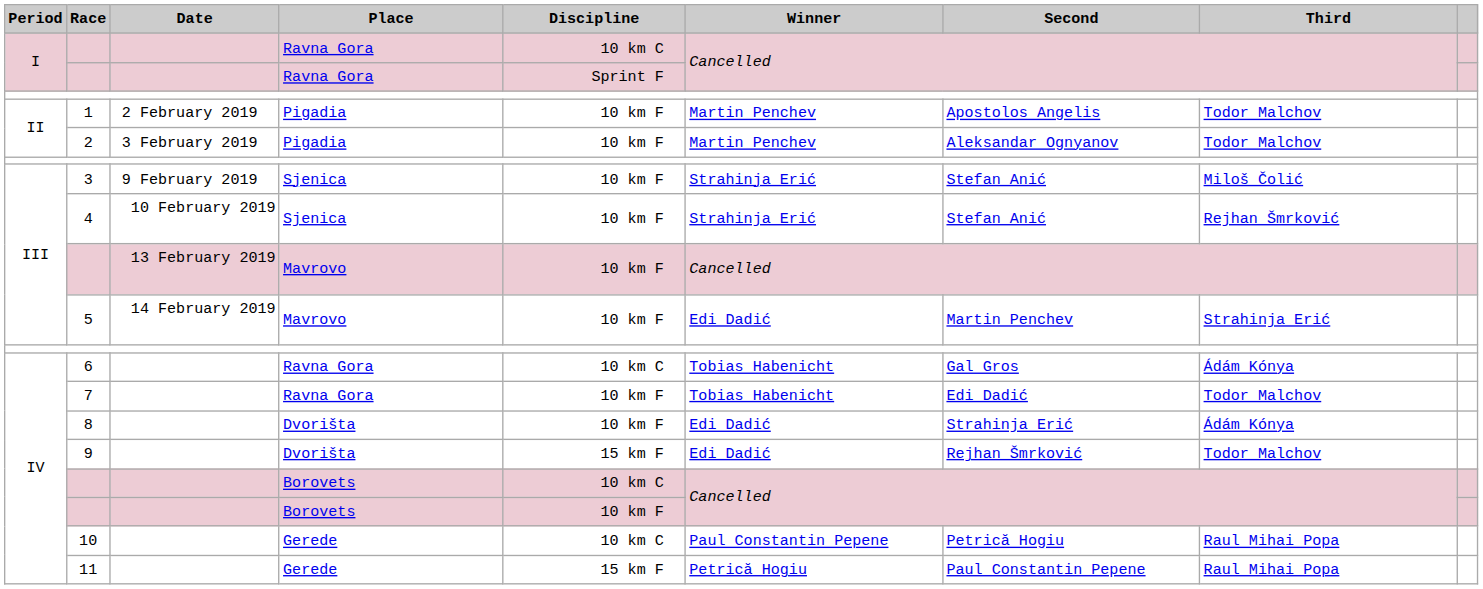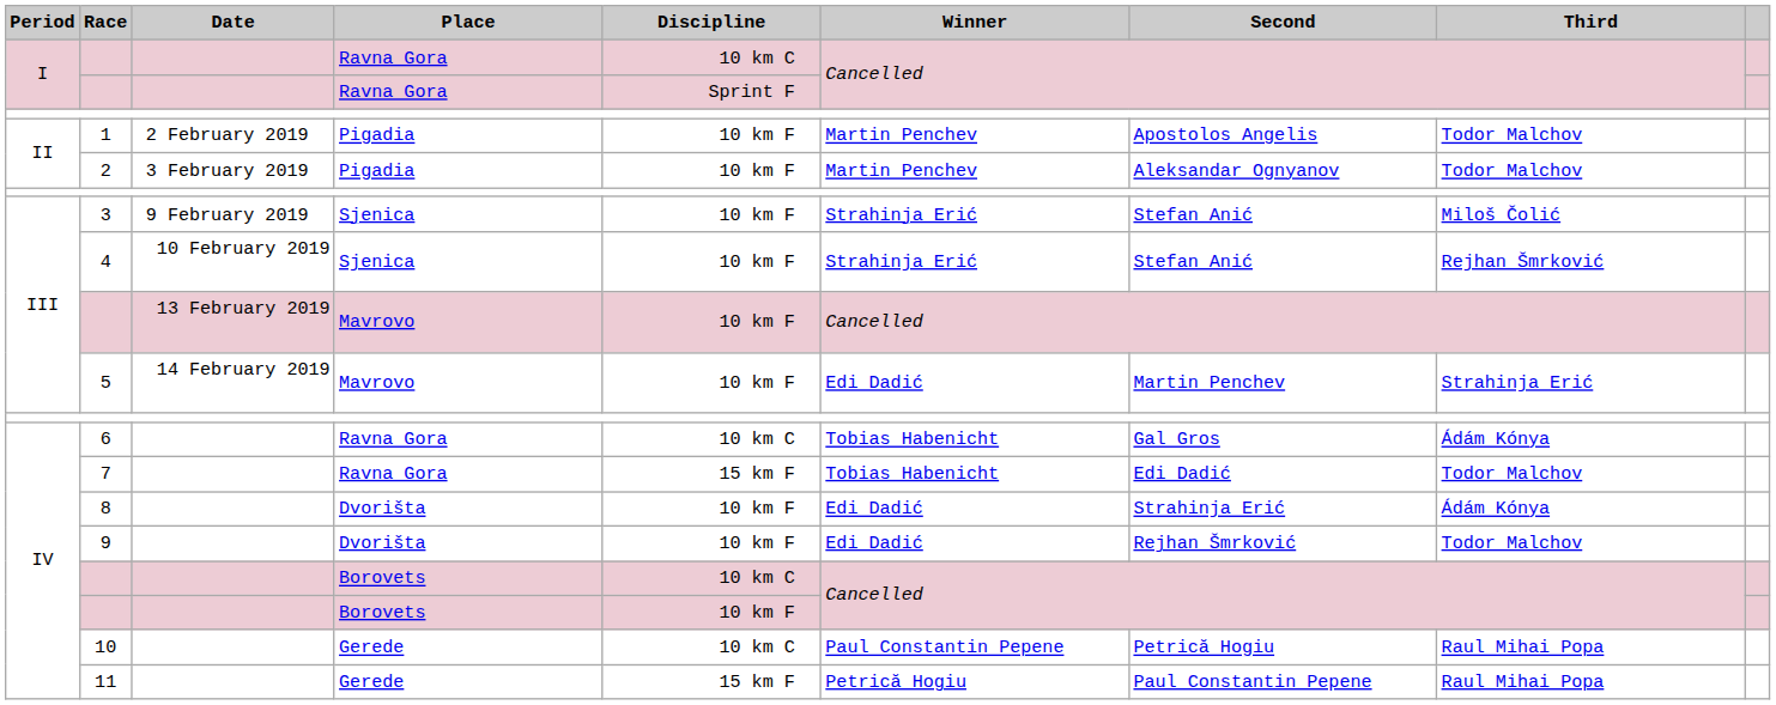7 | Discipline: 10 km F -> 15 km F
9 | Discipline: 15 km F -> 10 km F
